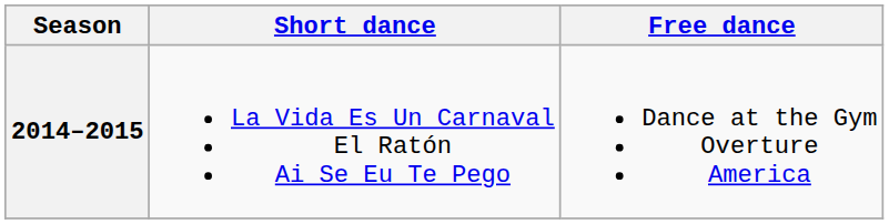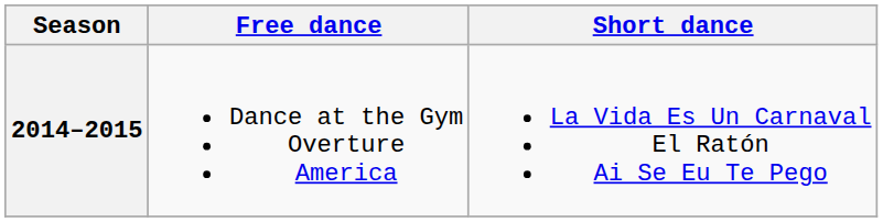columns swapped: Short dance <-> Free dance
